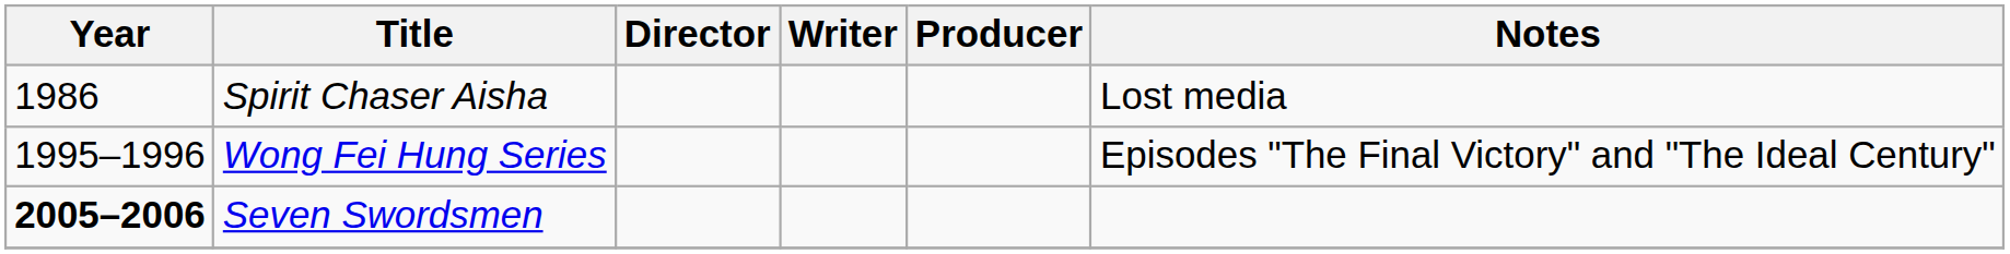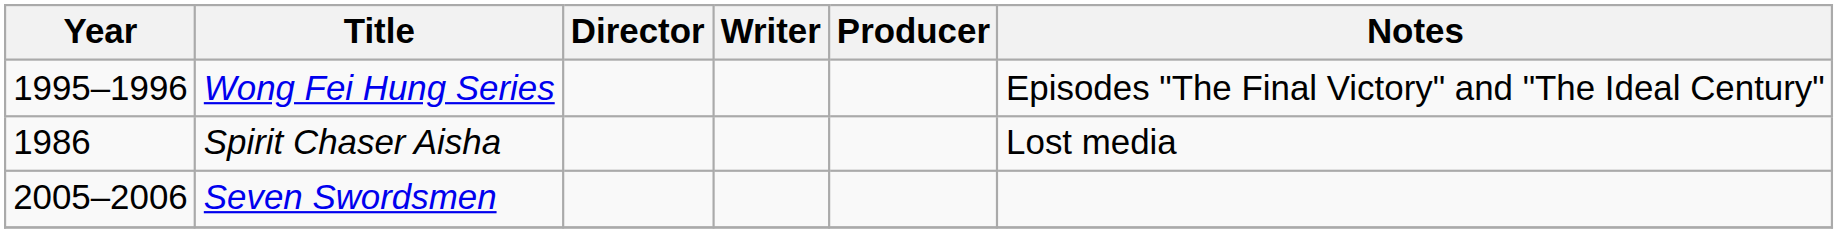rows swapped: Spirit Chaser Aisha <-> Wong Fei Hung Series
Seven Swordsmen | Year: bold -> normal
